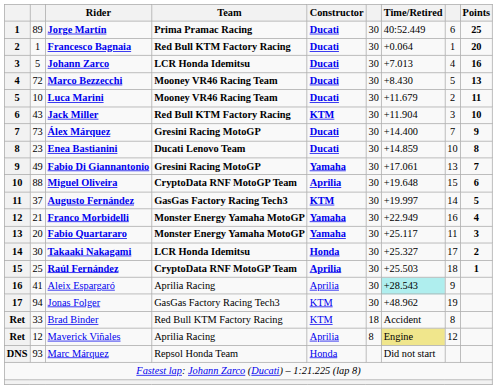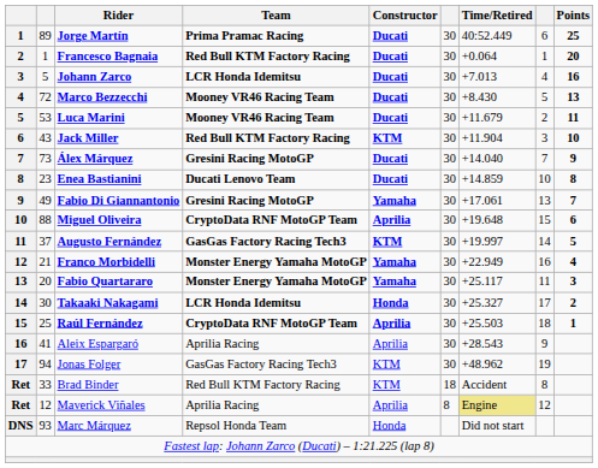Luca Marini | column 2: 10 -> 53
Álex Márquez | Time/Retired: +14.400 -> +14.040
Aleix Espargaró | Time/Retired: paleturquoise background -> no background
